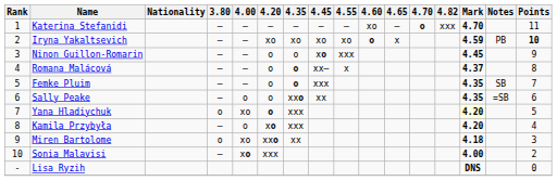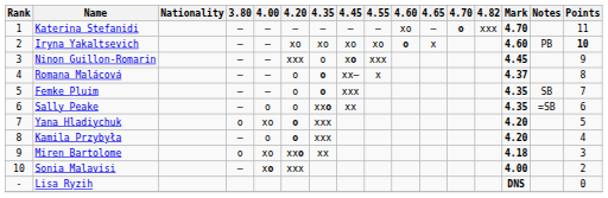Iryna Yakaltsevich | Mark: 4.59 -> 4.60
Ninon Guillon-Romarin | 4.20: o -> xxx
Yana Hladiychuk | Mark: lightyellow background -> no background
Kamila Przybyła | 4.20: xo -> o
